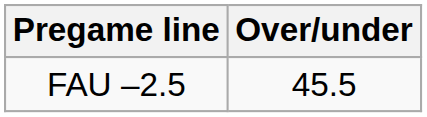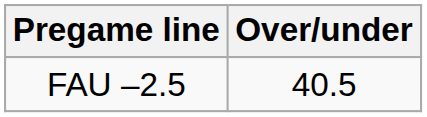FAU –2.5 | Over/under: 45.5 -> 40.5
